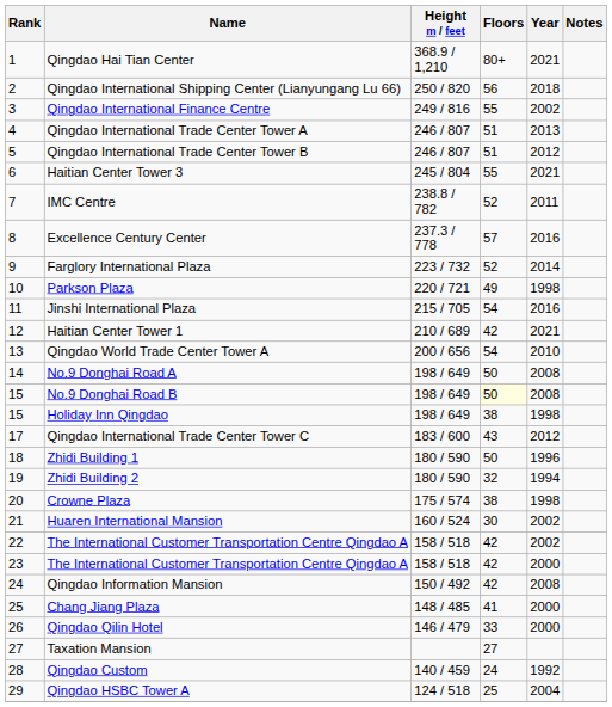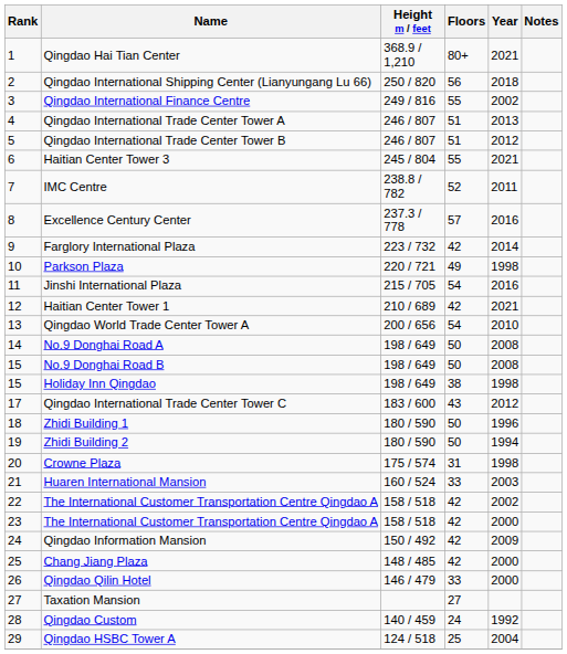Farglory International Plaza | Floors: 52 -> 42
No.9 Donghai Road B | Floors: lightyellow background -> no background
Zhidi Building 2 | Floors: 32 -> 50
Crowne Plaza | Floors: 38 -> 31
Huaren International Mansion | Floors: 30 -> 33
Huaren International Mansion | Year: 2002 -> 2003
Qingdao Information Mansion | Year: 2008 -> 2009
Chang Jiang Plaza | Floors: 41 -> 42
